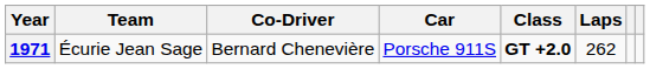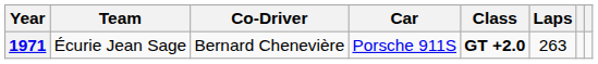1971 | Laps: 262 -> 263
